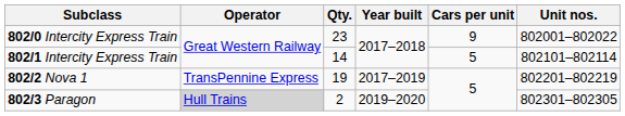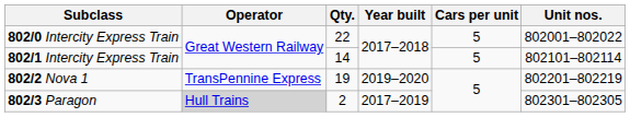802/0 Intercity Express Train | Qty.: 23 -> 22
802/0 Intercity Express Train | Cars per unit: 9 -> 5
802/2 Nova 1 | Year built: 2017–2019 -> 2019–2020
802/3 Paragon | Year built: 2019–2020 -> 2017–2019
